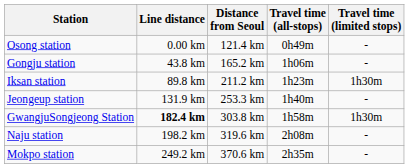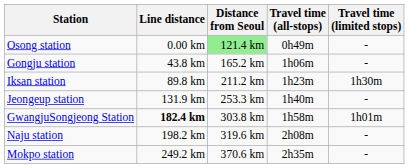Osong station | Distance from Seoul: no background -> lightgreen background
GwangjuSongjeong Station | Travel time (limited stops): 1h30m -> 1h01m
